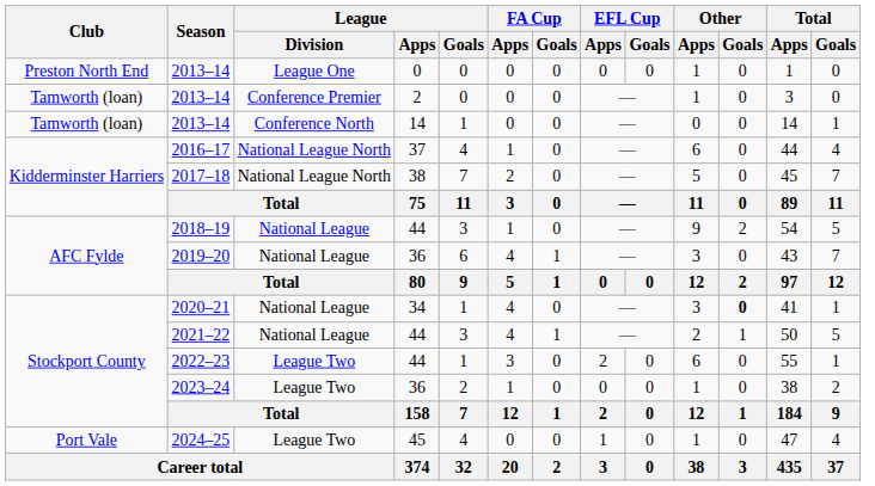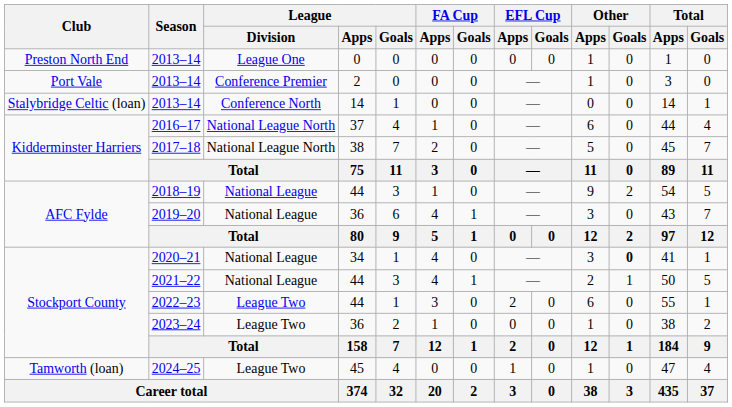2013–14 / 2 | Club: Tamworth (loan) -> Port Vale
2013–14 / 14 | Club: Tamworth (loan) -> Stalybridge Celtic (loan)
2024–25 | Club: Port Vale -> Tamworth (loan)
